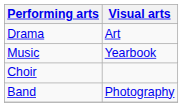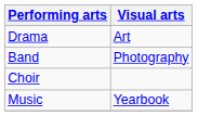rows swapped: Band <-> Music
